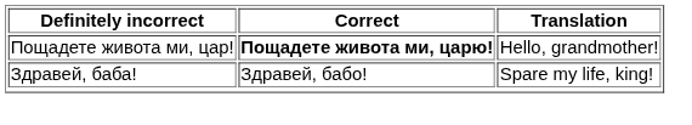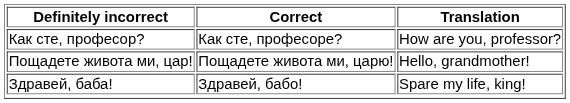+ row: Как сте, професор? | Как сте, професоре? | How are you, professor?
Пощадете живота ми, цар! | Correct: bold -> normal
